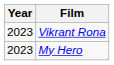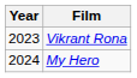My Hero | Year: 2023 -> 2024
